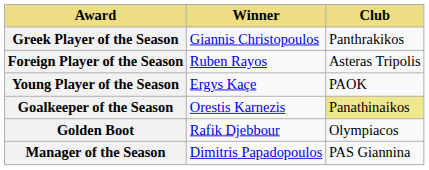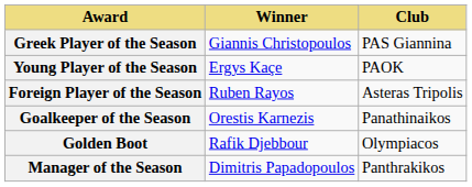Greek Player of the Season | Club: Panthrakikos -> PAS Giannina
rows swapped: Foreign Player of the Season <-> Young Player of the Season
Goalkeeper of the Season | Club: khaki background -> no background
Manager of the Season | Club: PAS Giannina -> Panthrakikos
